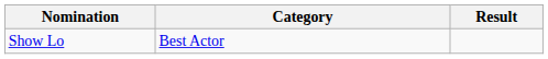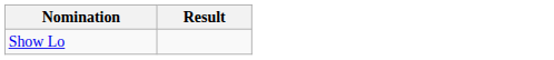- column: Category | Best Actor
